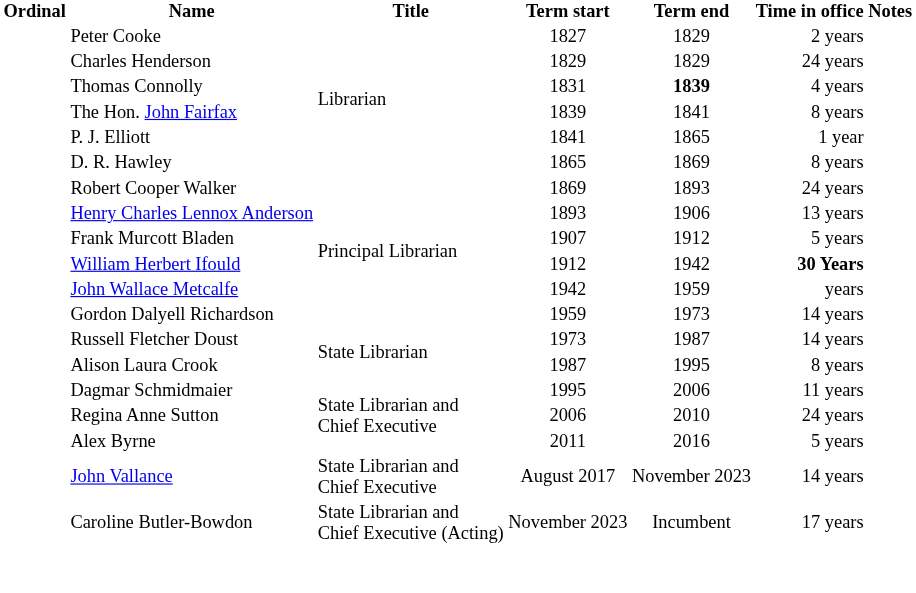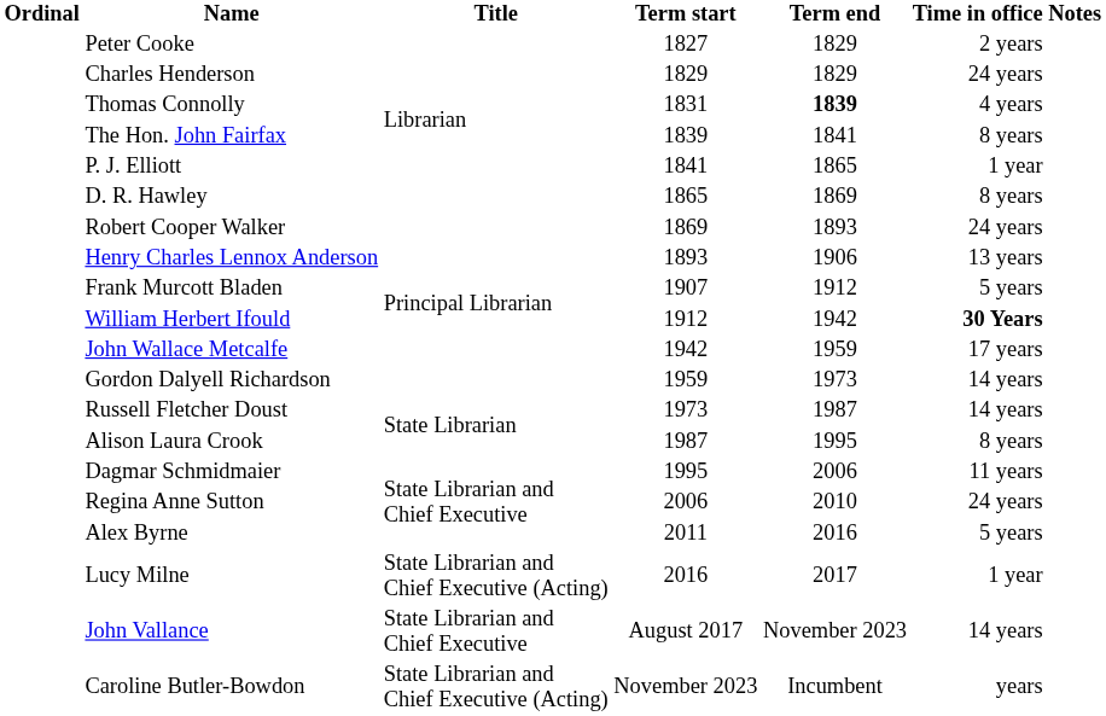John Wallace Metcalfe | Time in office: years -> 17 years
+ row: Lucy Milne | State Librarian and Chief Executive (Acting) | 2016 | 2017 | 1 year
Caroline Butler-Bowdon | Time in office: 17 years -> years
